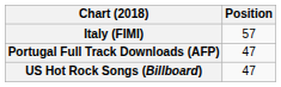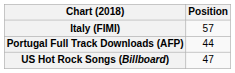Portugal Full Track Downloads (AFP) | Position: 47 -> 44
